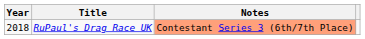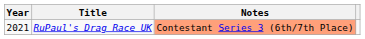RuPaul's Drag Race UK | Year: 2018 -> 2021
